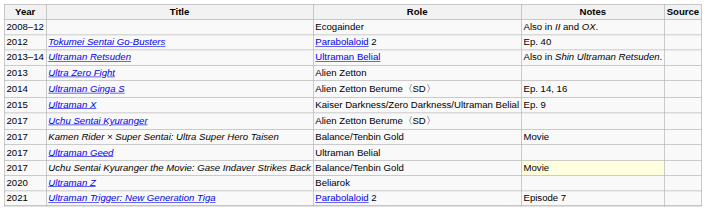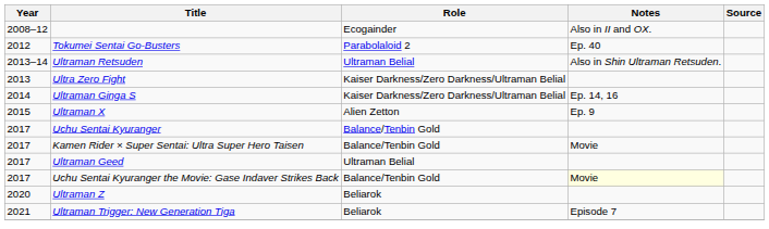Ultra Zero Fight | Role: Alien Zetton -> Kaiser Darkness/Zero Darkness/Ultraman Belial
Ultraman Ginga S | Role: Alien Zetton Berume〈SD〉 -> Kaiser Darkness/Zero Darkness/Ultraman Belial
Ultraman X | Role: Kaiser Darkness/Zero Darkness/Ultraman Belial -> Alien Zetton
Uchu Sentai Kyuranger | Role: Alien Zetton Berume〈SD〉 -> Balance/Tenbin Gold
Ultraman Trigger: New Generation Tiga | Role: Parabolaloid 2 -> Beliarok
